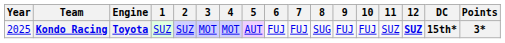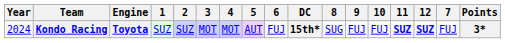columns swapped: 7 <-> DC
Kondo Racing | Year: 2025 -> 2024
Kondo Racing | 11: normal -> bold
